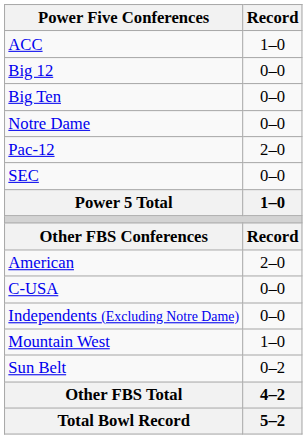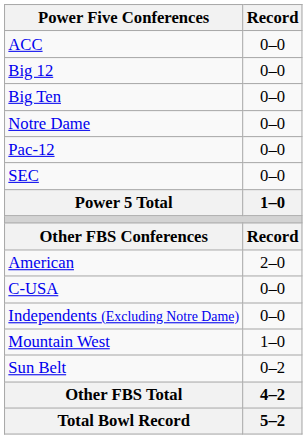ACC | Record: 1–0 -> 0–0
Pac-12 | Record: 2–0 -> 0–0
